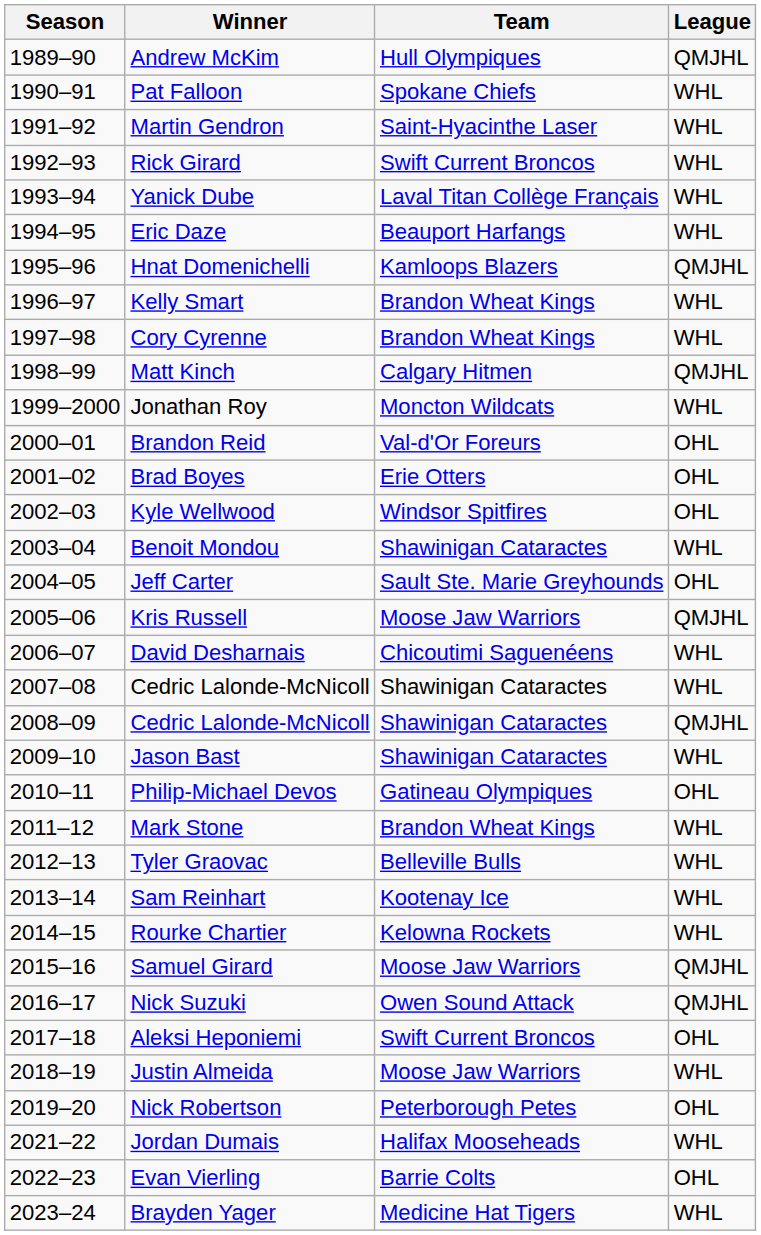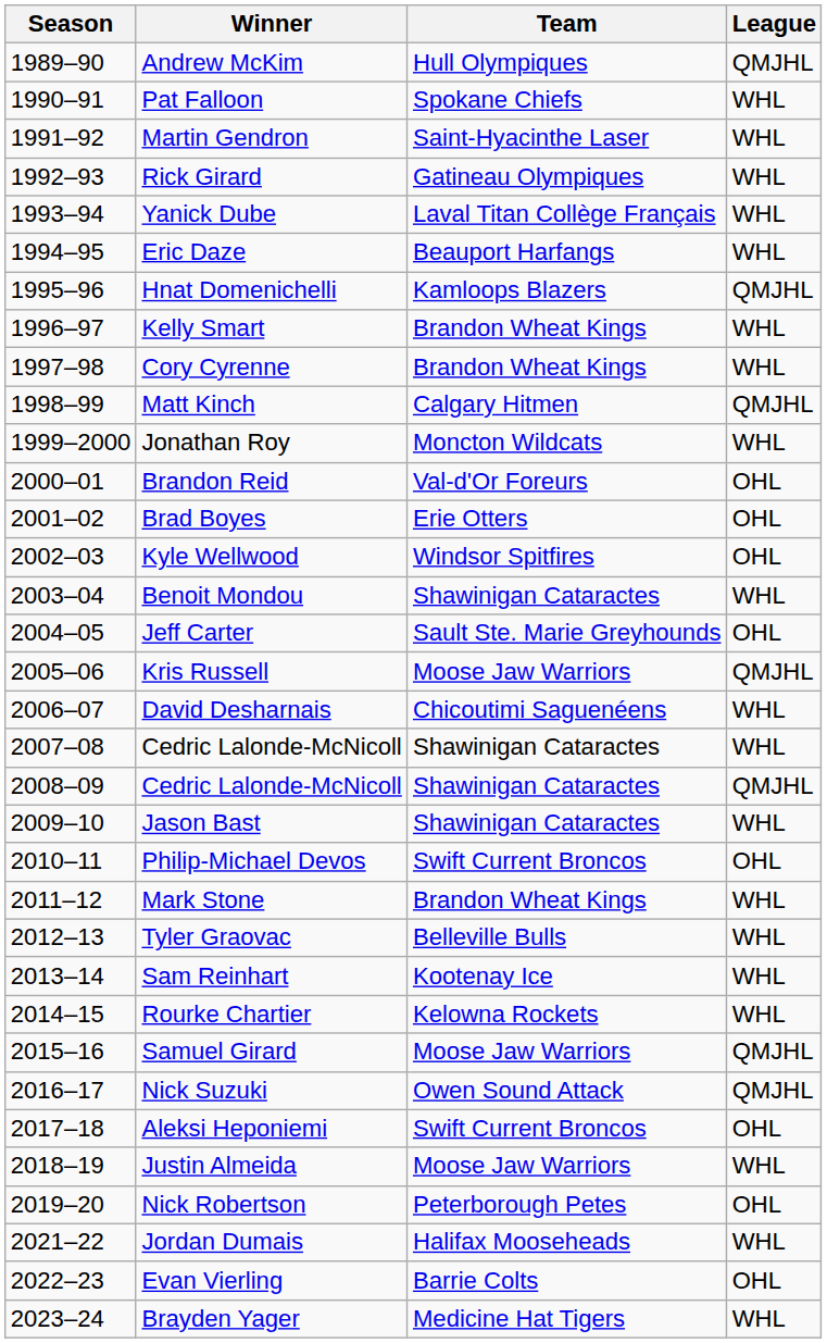Rick Girard | Team: Swift Current Broncos -> Gatineau Olympiques
Philip-Michael Devos | Team: Gatineau Olympiques -> Swift Current Broncos
